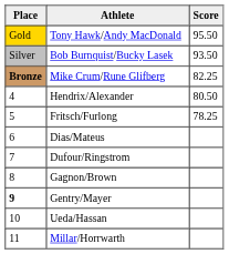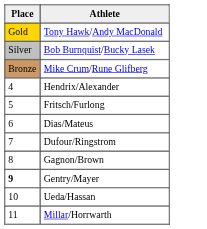- column: Score | 95.50 | 93.50 | 82.25 | 80.50 | 78.25
Mike Crum/Rune Glifberg | Place: bold -> normal
